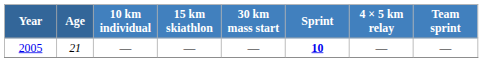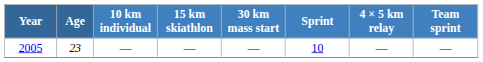2005 | Age: 21 -> 23
2005 | Sprint: bold -> normal
